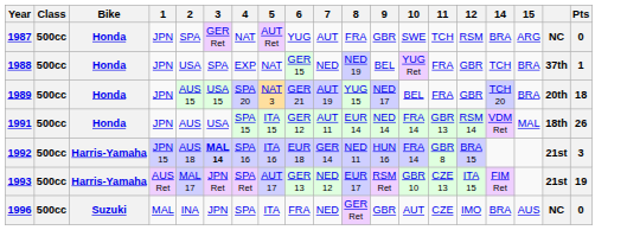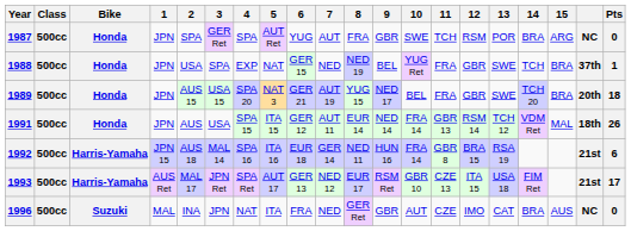+ column: 13 | POR | SWE | SWE | TCH 12 | RSA 19 | USA 18 | CAT
1987 | 4: NAT -> SPA
1992 | 3: bold -> normal
1992 | Pts: 3 -> 6
1993 | Pts: 19 -> 17
1996 | 4: SPA -> NAT
